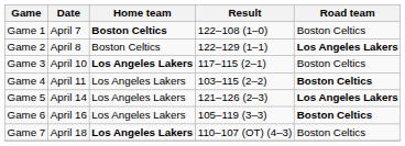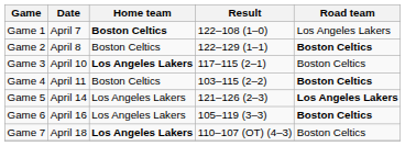Game 1 | Road team: Boston Celtics -> Los Angeles Lakers
Game 2 | Road team: Los Angeles Lakers -> Boston Celtics
Game 4 | Home team: Los Angeles Lakers -> Boston Celtics
